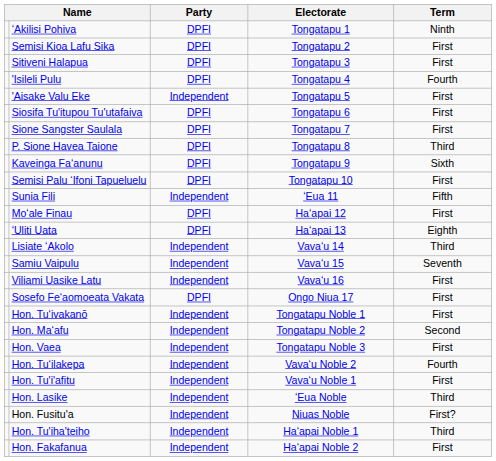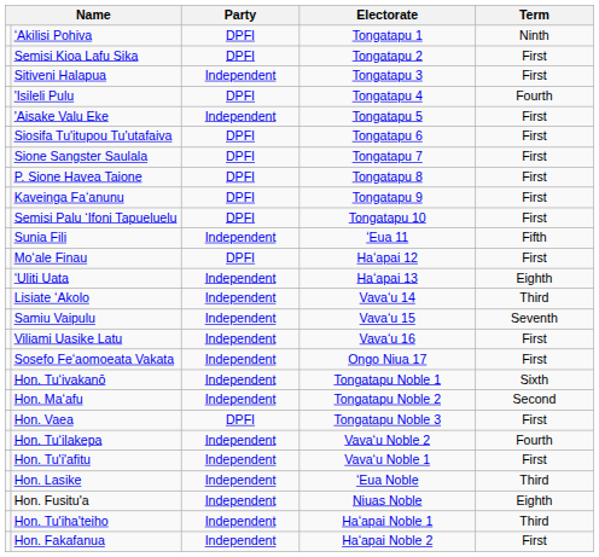Sitiveni Halapua | Party: DPFI -> Independent
P. Sione Havea Taione | Term: Third -> First
Kaveinga Faʻanunu | Term: Sixth -> First
ʻUliti Uata | Party: DPFI -> Independent
Sosefo Feʻaomoeata Vakata | Party: DPFI -> Independent
Hon. Tuʻivakanō | Term: First -> Sixth
Hon. Vaea | Party: Independent -> DPFI
Hon. Fusitu'a | Term: First? -> Eighth
